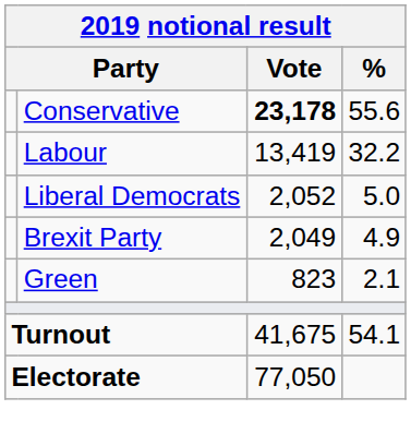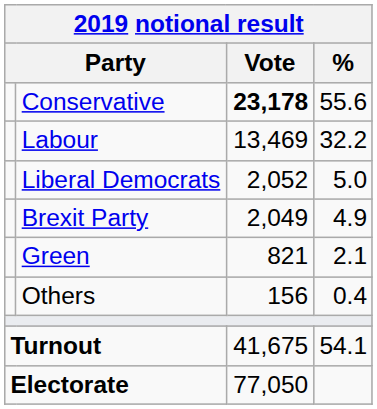Labour | Vote: 13,419 -> 13,469
Green | Vote: 823 -> 821
+ row: Others | 156 | 0.4
